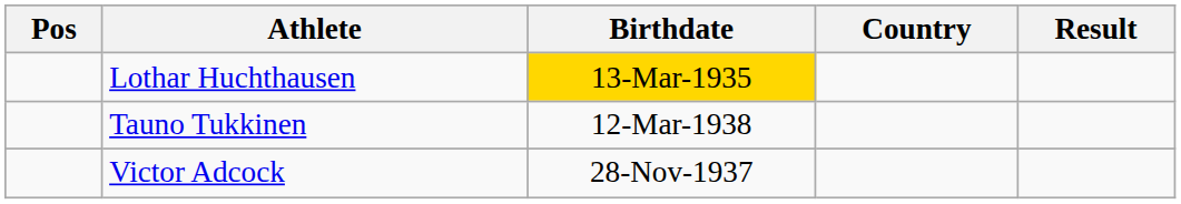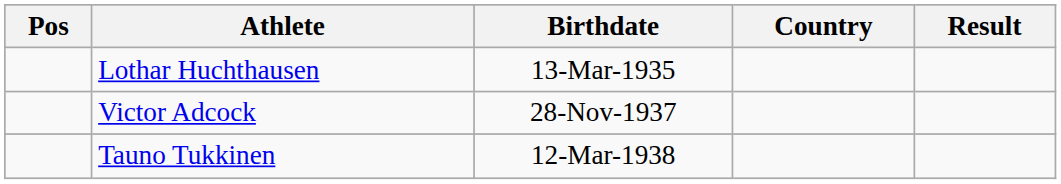Lothar Huchthausen | Birthdate: gold background -> no background
rows swapped: Tauno Tukkinen <-> Victor Adcock
